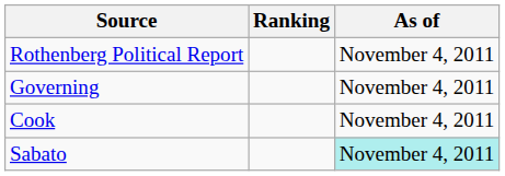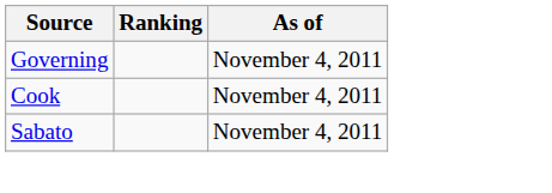- row: Rothenberg Political Report | November 4, 2011
Sabato | As of: paleturquoise background -> no background
